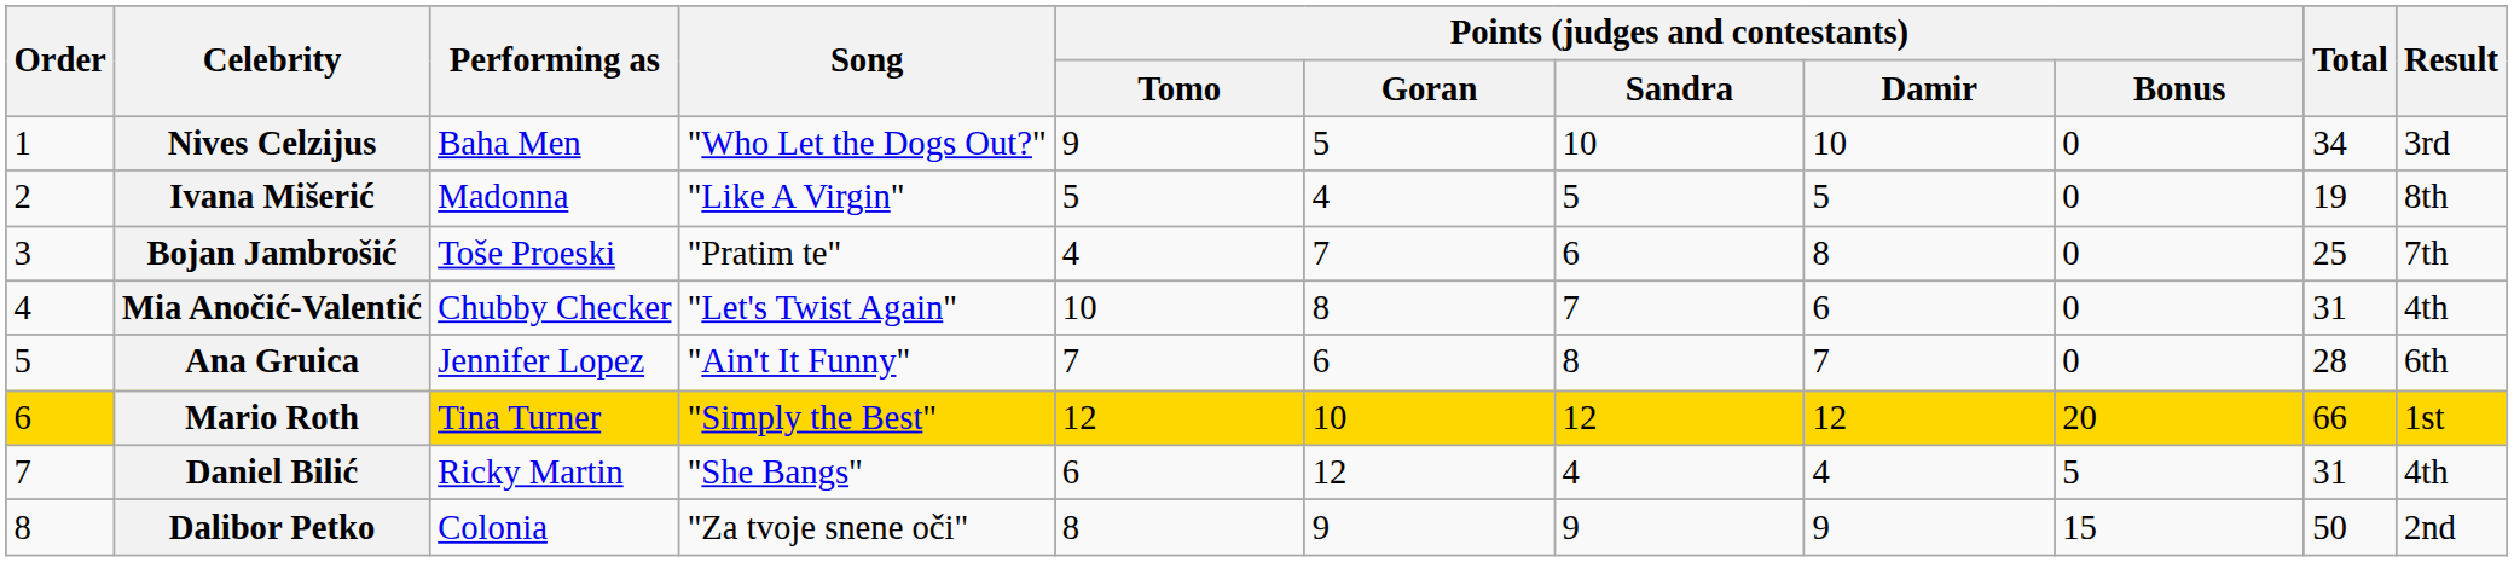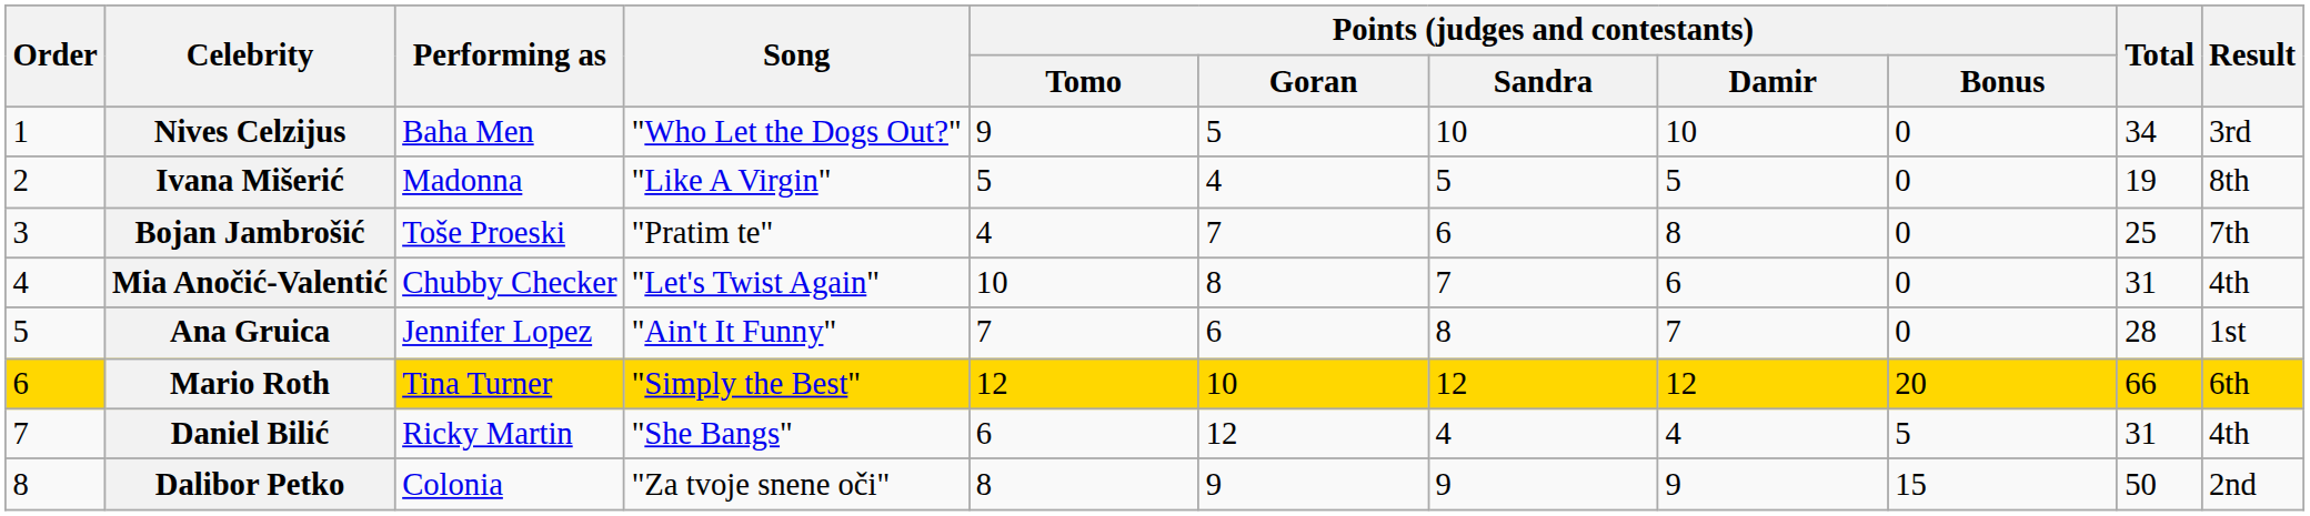Ana Gruica | Result: 6th -> 1st
Mario Roth | Result: 1st -> 6th
